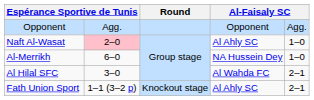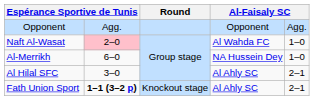Naft Al-Wasat | column 4: Al Ahly SC -> Al Wahda FC
Al Hilal SFC | column 4: Al Wahda FC -> Al Ahly SC
Fath Union Sport | column 2: normal -> bold
